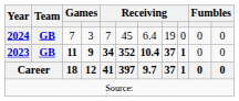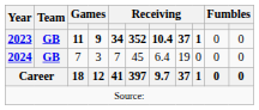rows swapped: 2023 <-> 2024
